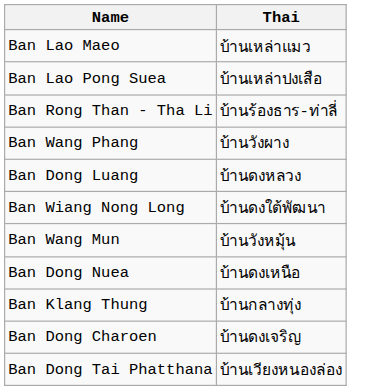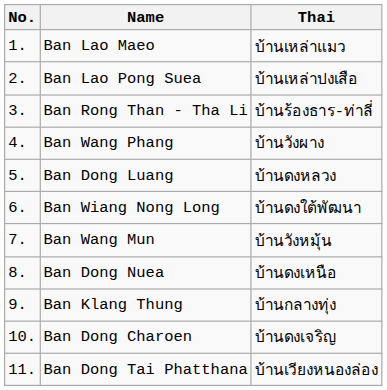+ column: No. | 1. | 2. | 3. | 4. | 5. | 6. | 7. | 8. | 9. | 10. | 11.
